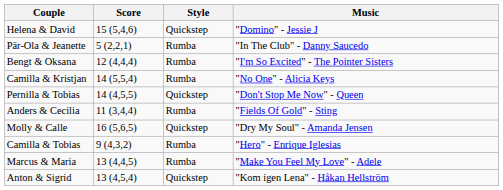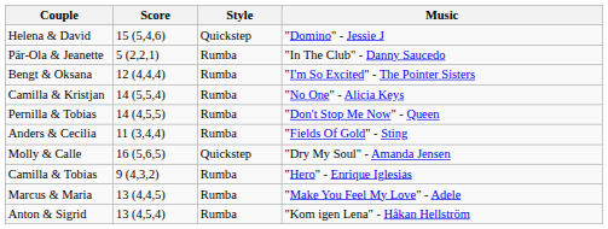Pernilla & Tobias | Style: Quickstep -> Rumba
Anton & Sigrid | Style: Quickstep -> Rumba
